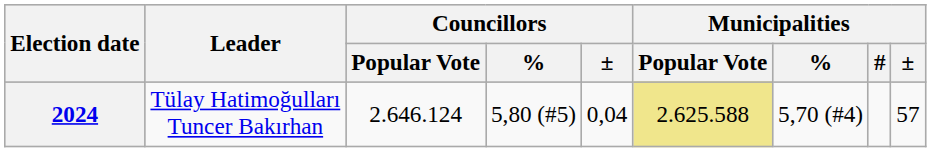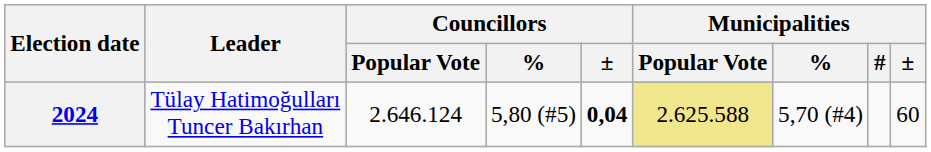2024 | Councillors / ±: normal -> bold
2024 | Municipalities / ±: 57 -> 60
